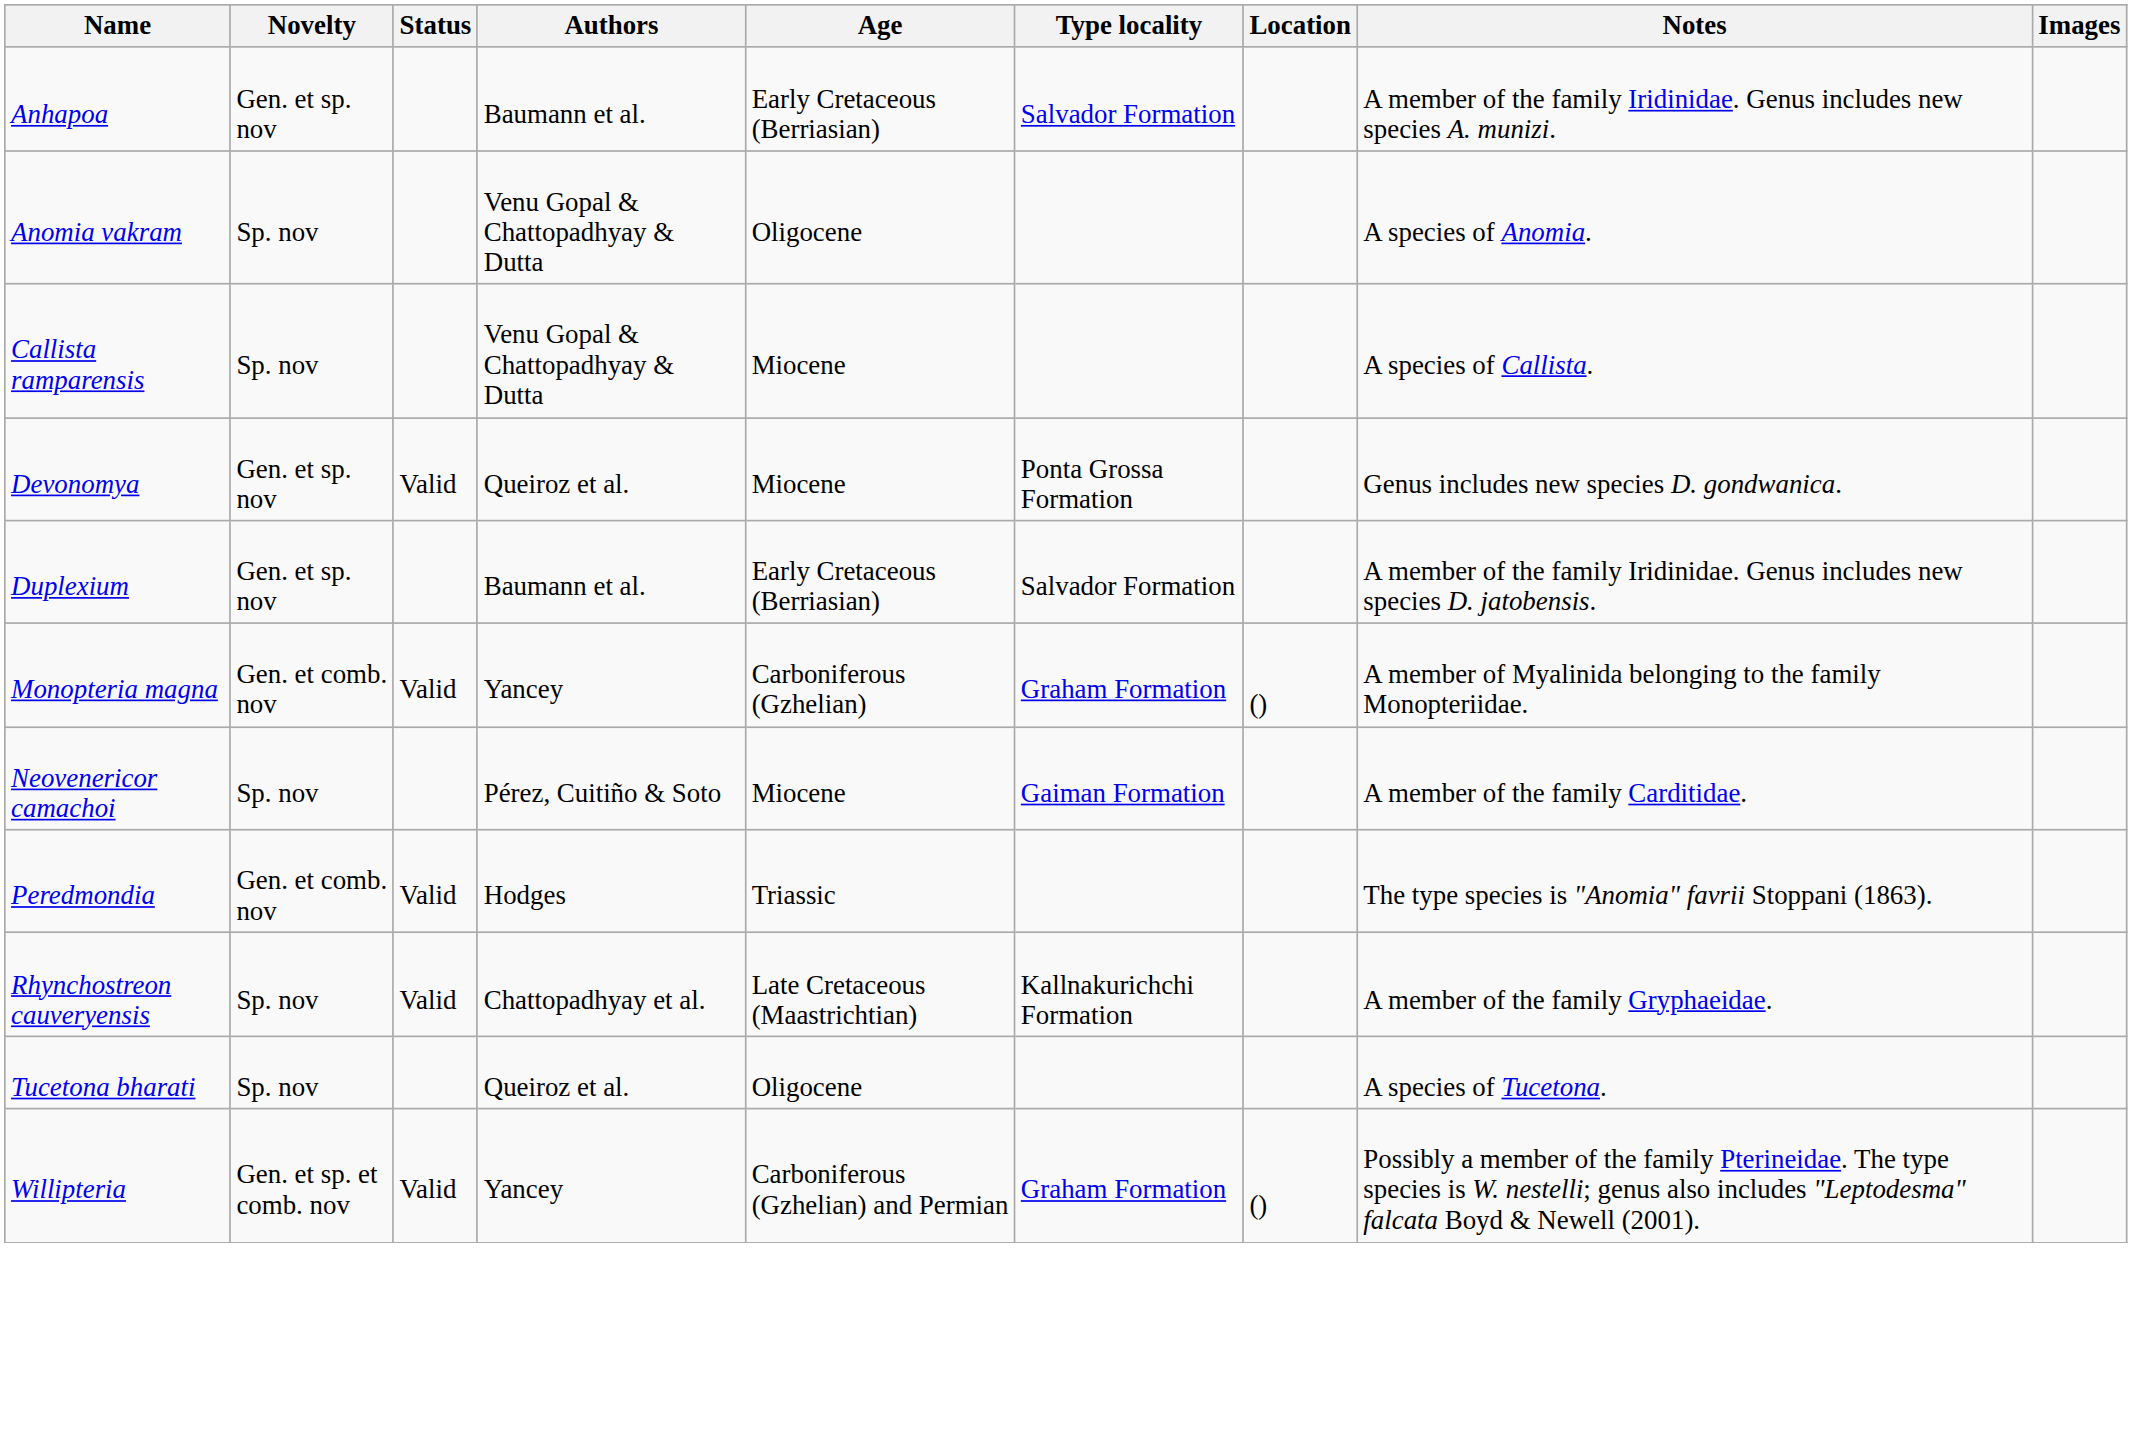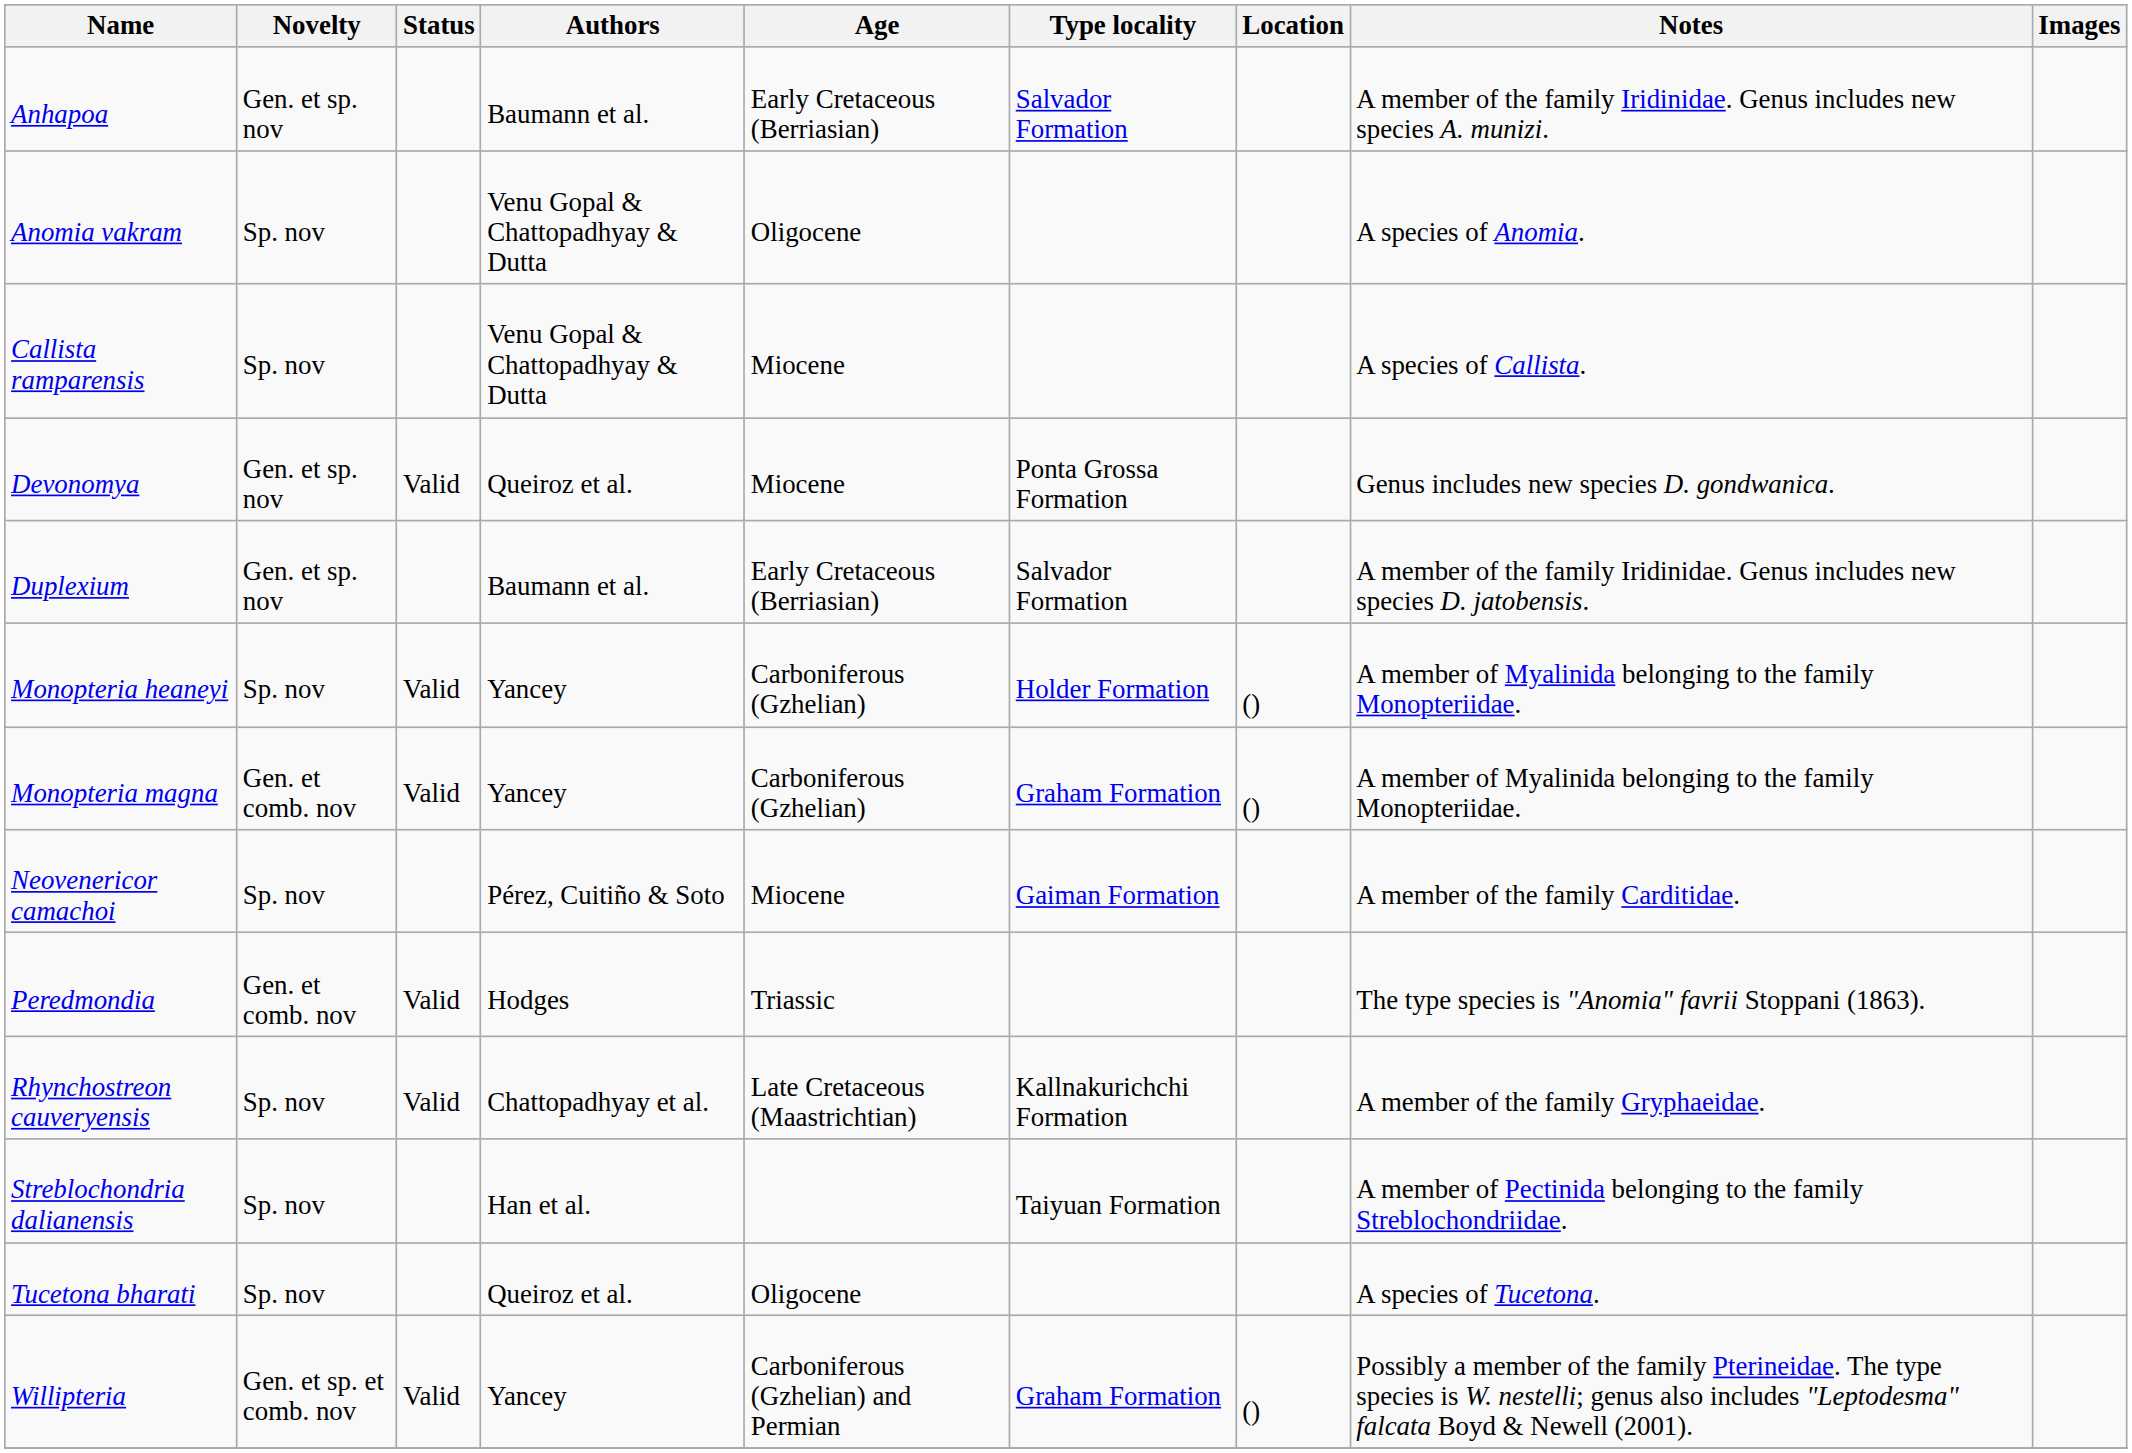+ row: Monopteria heaneyi | Sp. nov | Valid | Yancey | Carboniferous (Gzhelian) | Holder Formation | () | A member of Myalinida belonging to the family Monopteriidae.
+ row: Streblochondria dalianensis | Sp. nov | Han et al. | Taiyuan Formation | A member of Pectinida belonging to the family Streblochondriidae.
